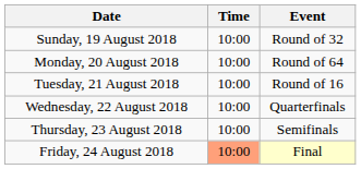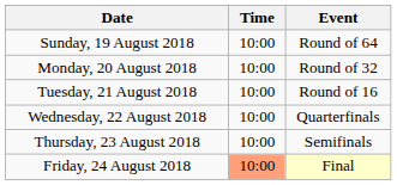Sunday, 19 August 2018 | Event: Round of 32 -> Round of 64
Monday, 20 August 2018 | Event: Round of 64 -> Round of 32
